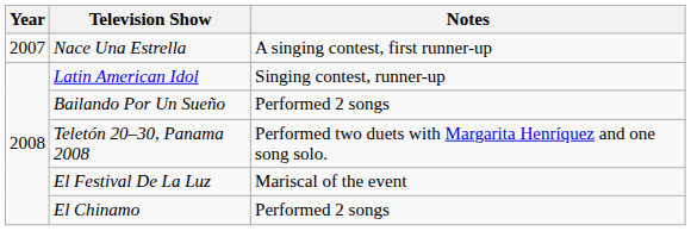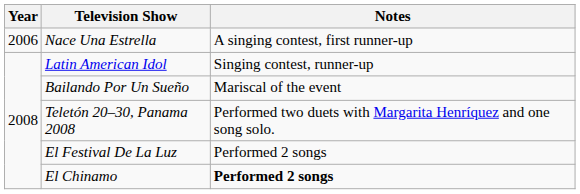Nace Una Estrella | Year: 2007 -> 2006
Bailando Por Un Sueño | Notes: Performed 2 songs -> Mariscal of the event
El Festival De La Luz | Notes: Mariscal of the event -> Performed 2 songs
El Chinamo | Notes: normal -> bold
